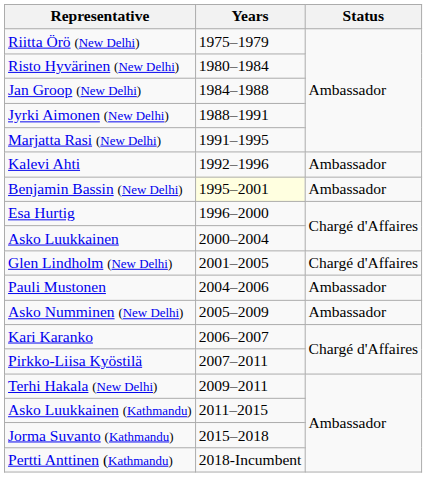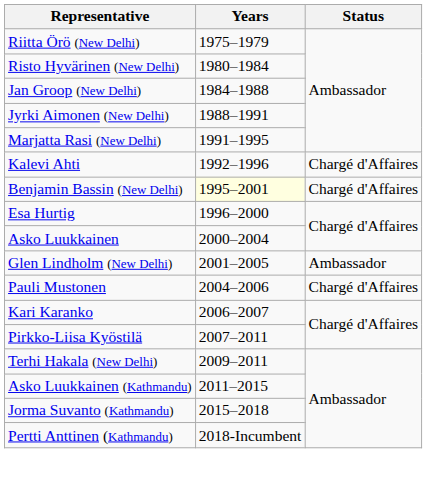Kalevi Ahti | Status: Ambassador -> Chargé d'Affaires
Benjamin Bassin (New Delhi) | Status: Ambassador -> Chargé d'Affaires
Glen Lindholm (New Delhi) | Status: Chargé d'Affaires -> Ambassador
Pauli Mustonen | Status: Ambassador -> Chargé d'Affaires
- row: Asko Numminen (New Delhi) | 2005–2009 | Ambassador
